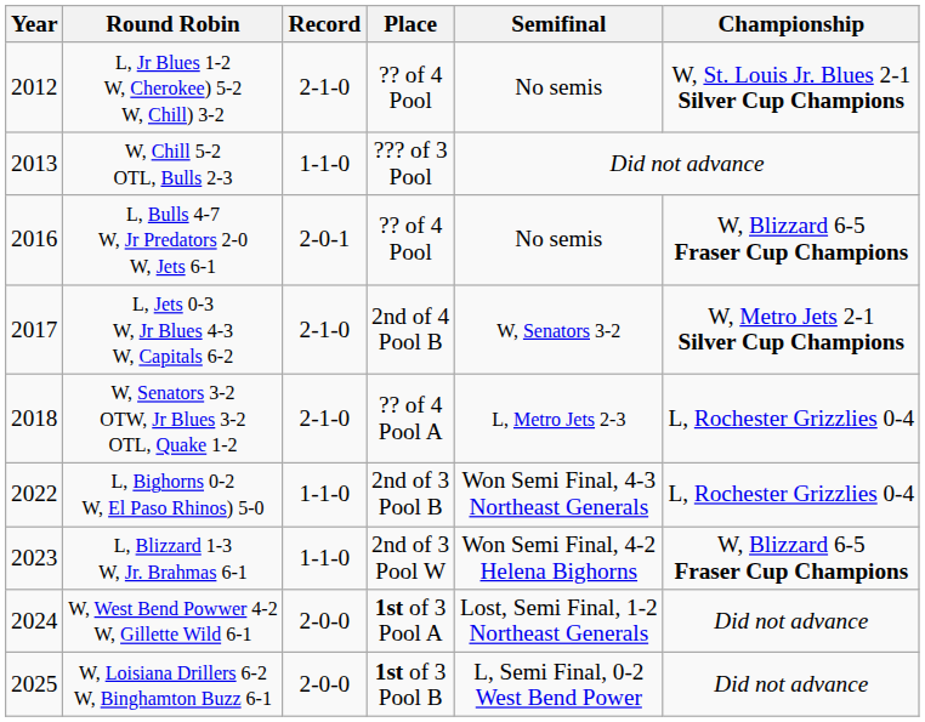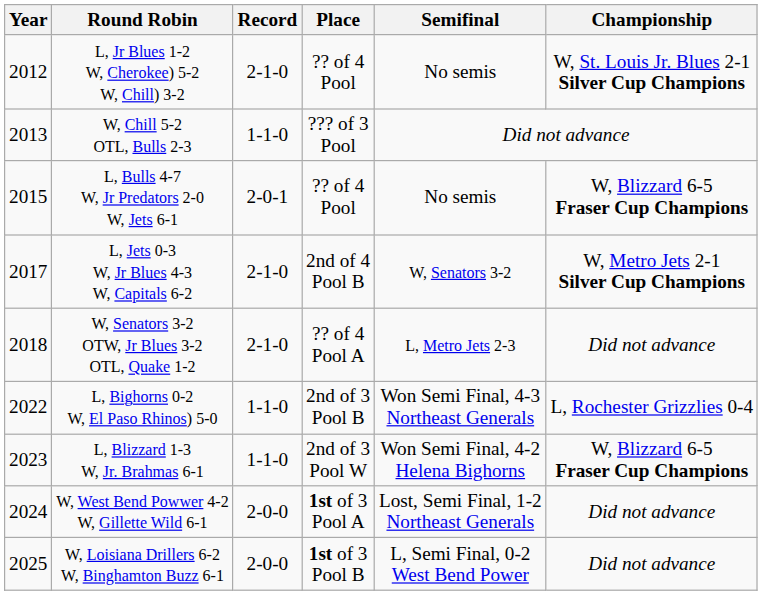L, Bulls 4-7 W, Jr Predators 2-0 W, Jets 6-1 | Year: 2016 -> 2015
W, Senators 3-2 OTW, Jr Blues 3-2 OTL, Quake 1-2 | Championship: L, Rochester Grizzlies 0-4 -> Did not advance
